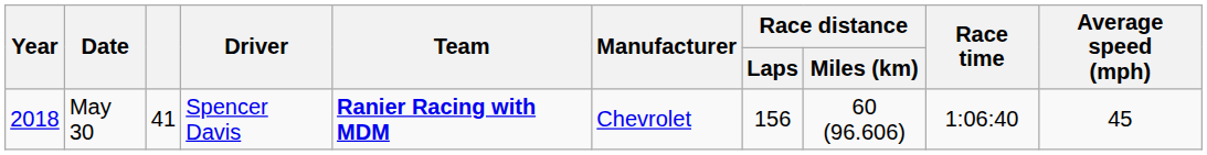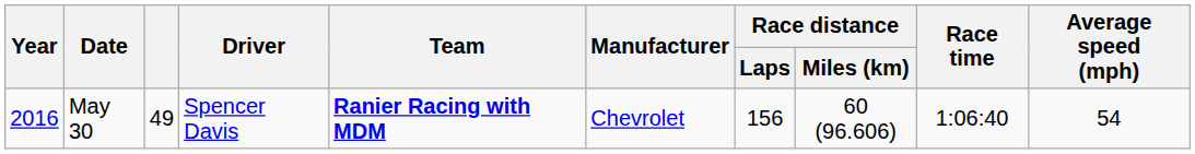May 30 | Year: 2018 -> 2016
May 30 | column 3: 41 -> 49
May 30 | Average speed (mph): 45 -> 54
